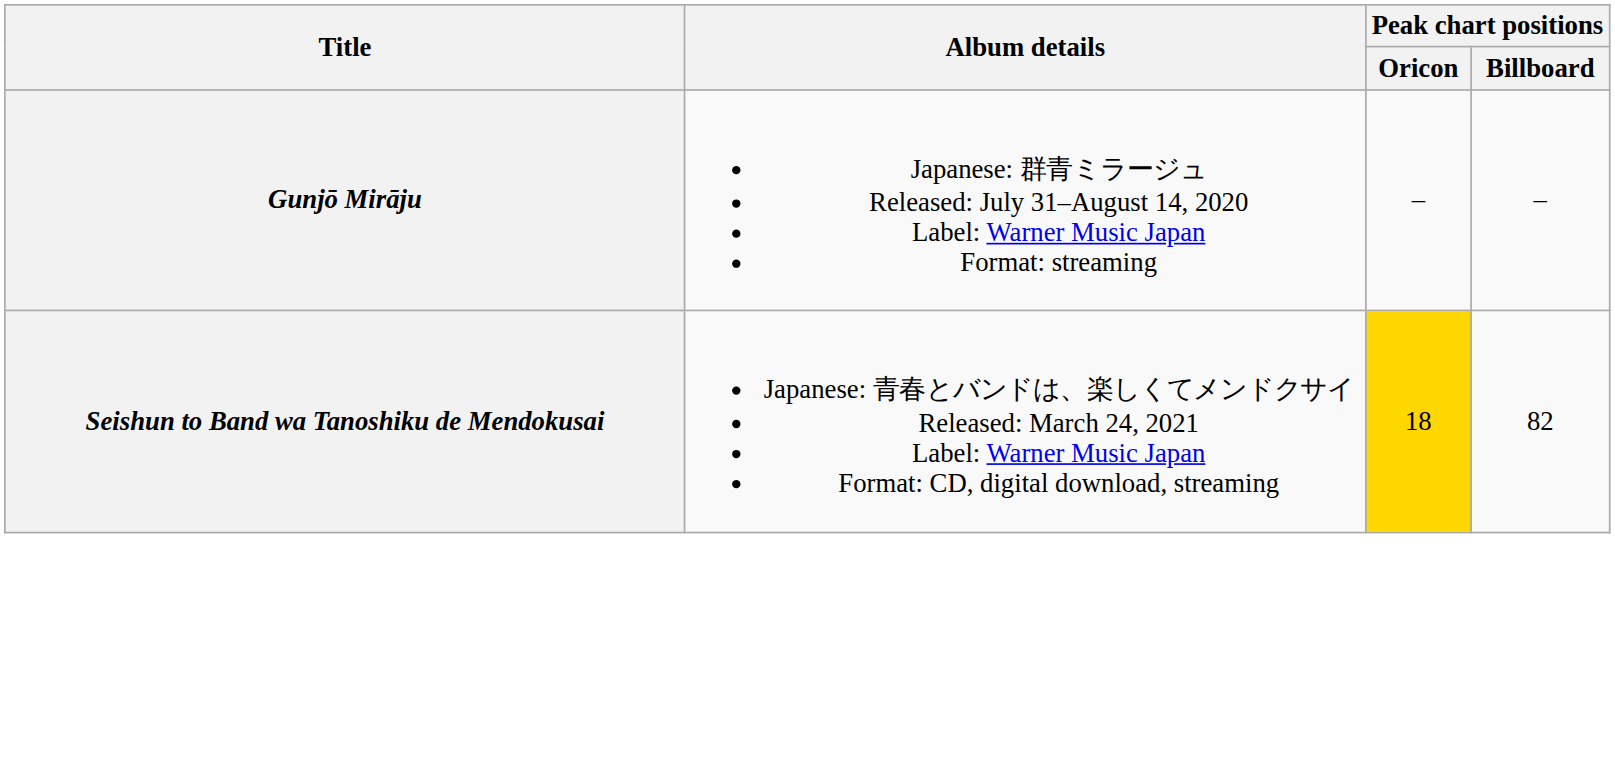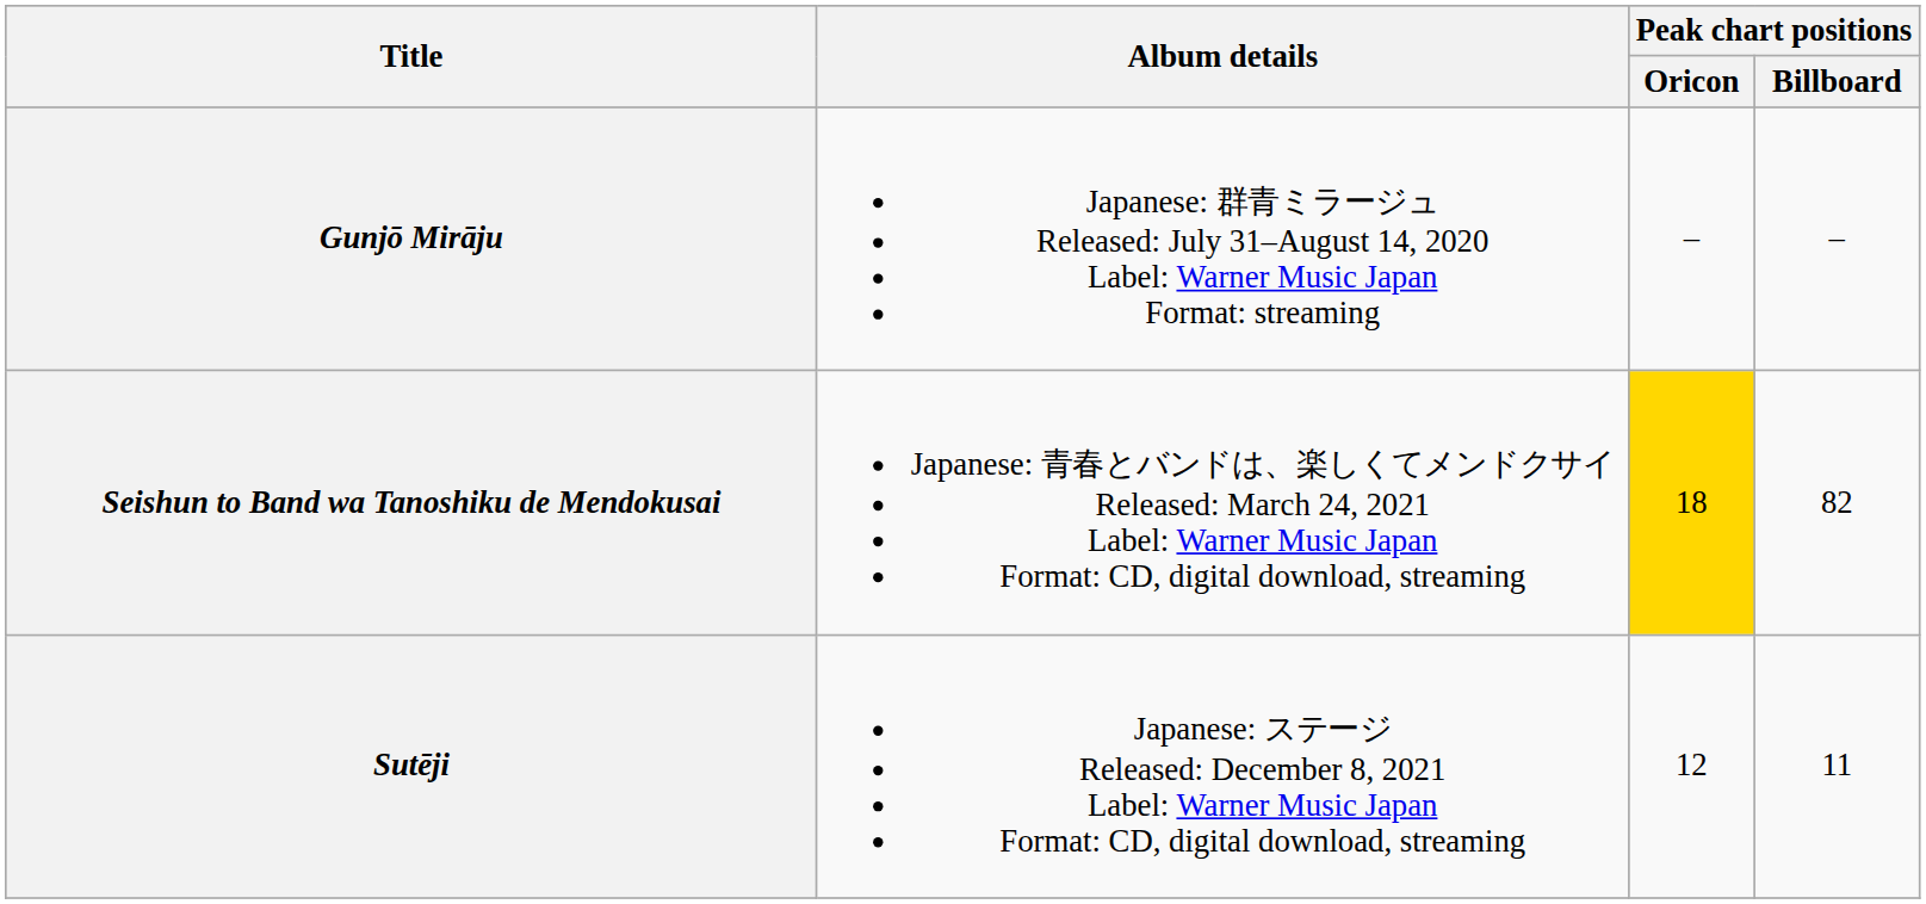+ row: Sutēji | Japanese: ステージ Released: December 8, 2021 Label: Warner Music Japan Format: CD, digital download, streaming | 12 | 11
